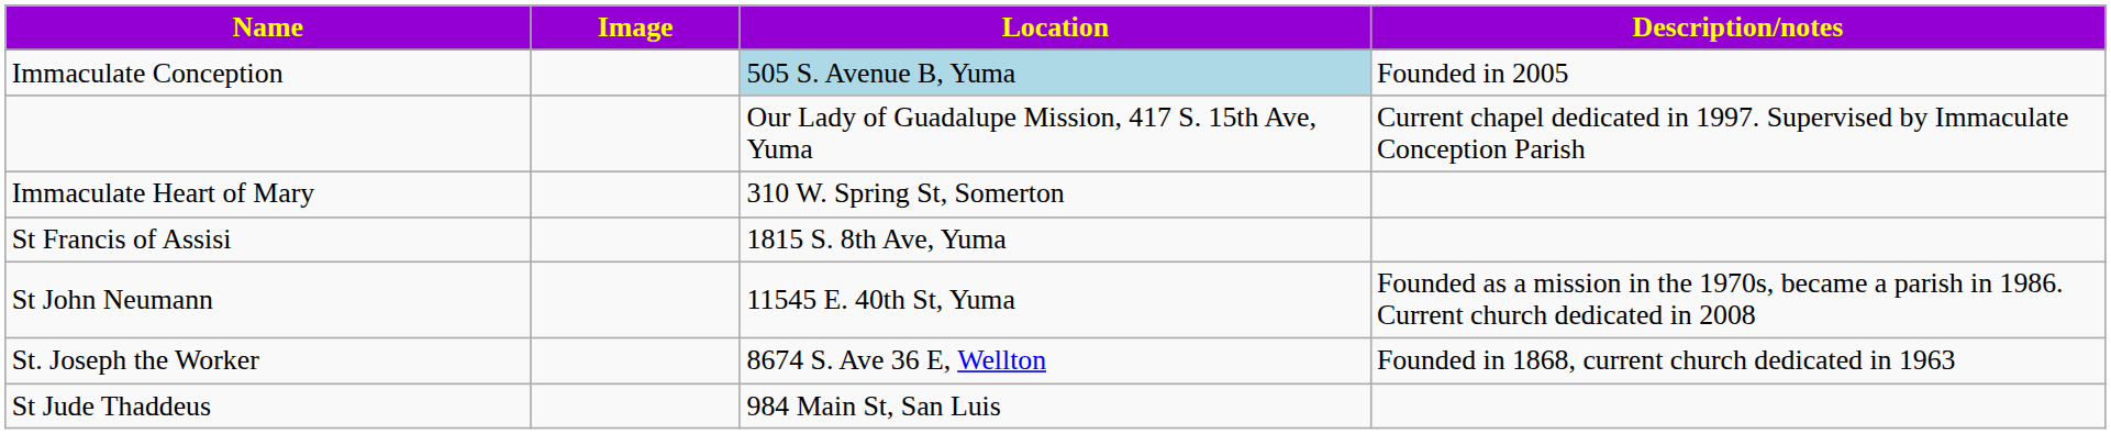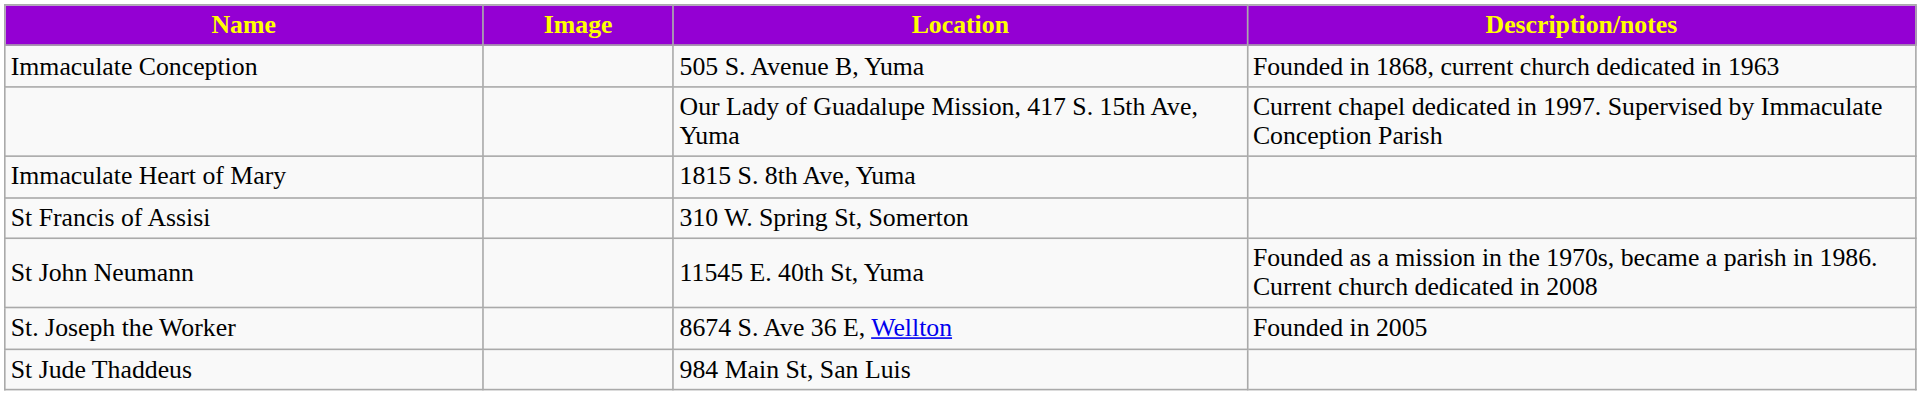Immaculate Conception | Location: lightblue background -> no background
Immaculate Conception | Description/notes: Founded in 2005 -> Founded in 1868, current church dedicated in 1963
Immaculate Heart of Mary | Location: 310 W. Spring St, Somerton -> 1815 S. 8th Ave, Yuma
St Francis of Assisi | Location: 1815 S. 8th Ave, Yuma -> 310 W. Spring St, Somerton
St. Joseph the Worker | Description/notes: Founded in 1868, current church dedicated in 1963 -> Founded in 2005
